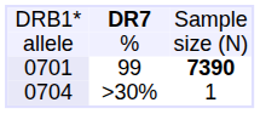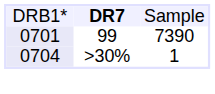- row: allele | % | size (N)
0701 | column 3: bold -> normal
